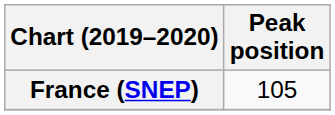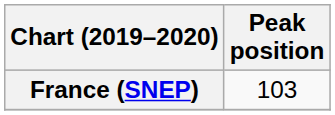France (SNEP) | Peak position: 105 -> 103
